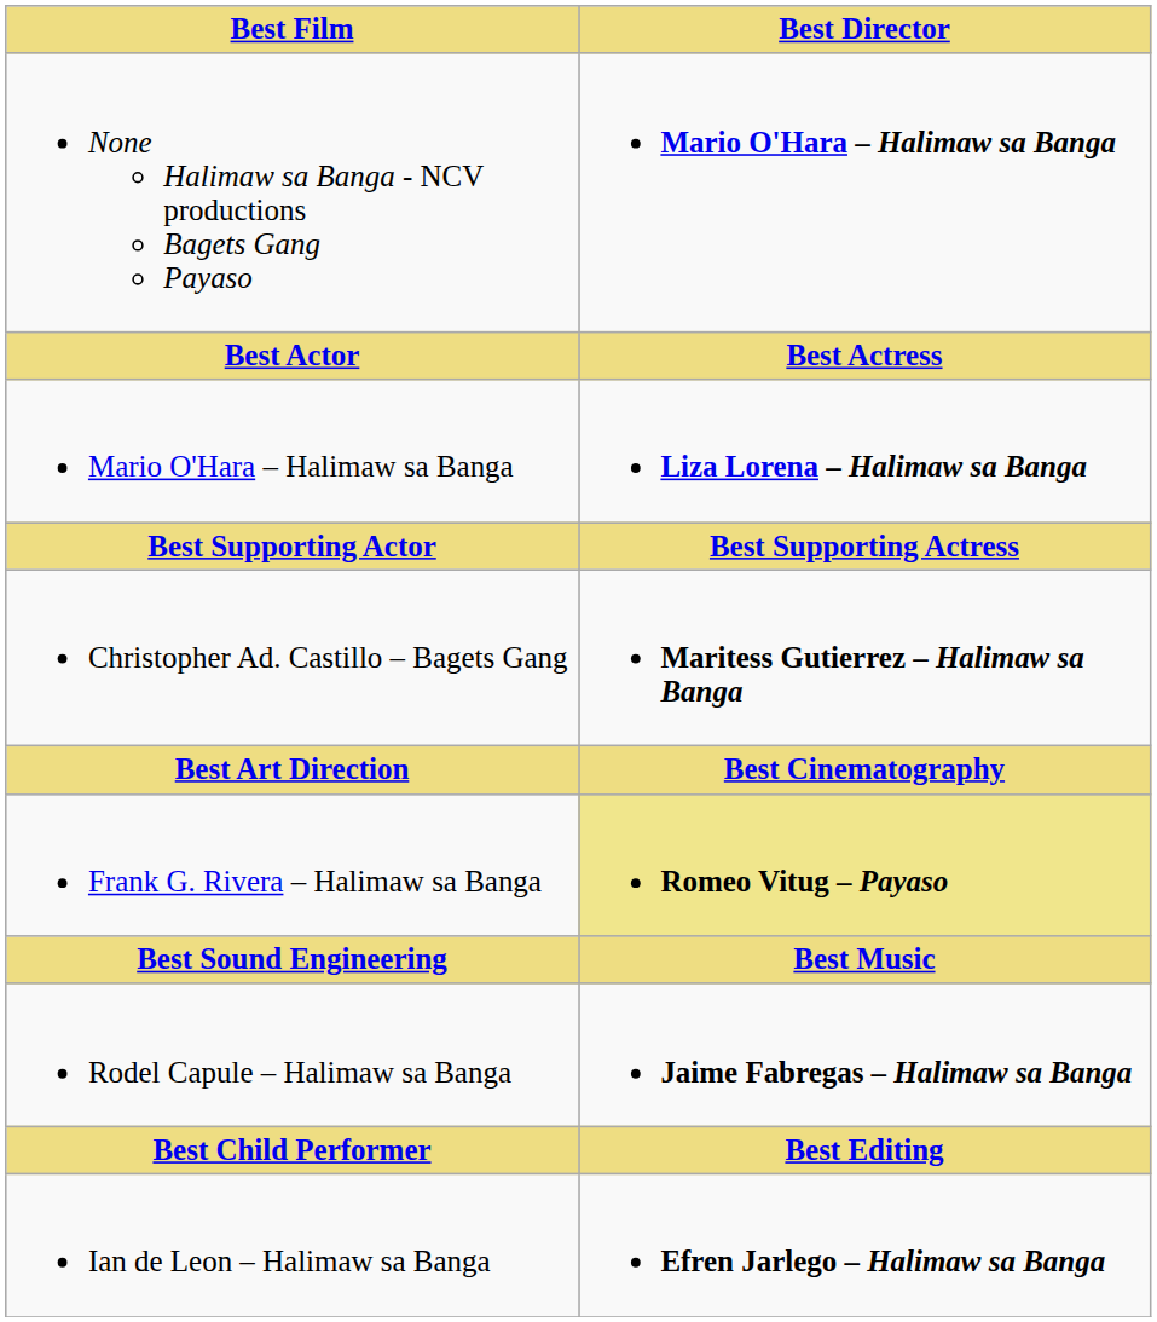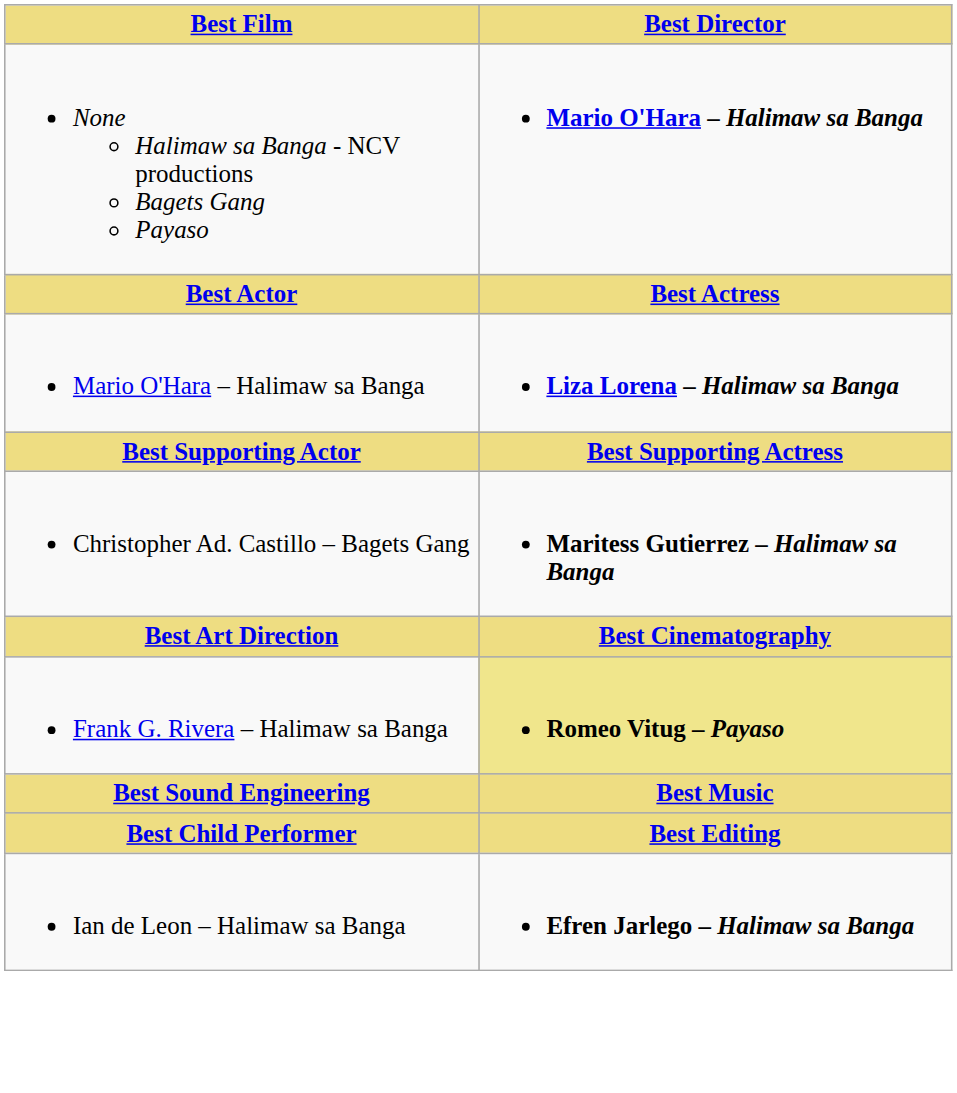- row: Rodel Capule – Halimaw sa Banga | Jaime Fabregas – Halimaw sa Banga
